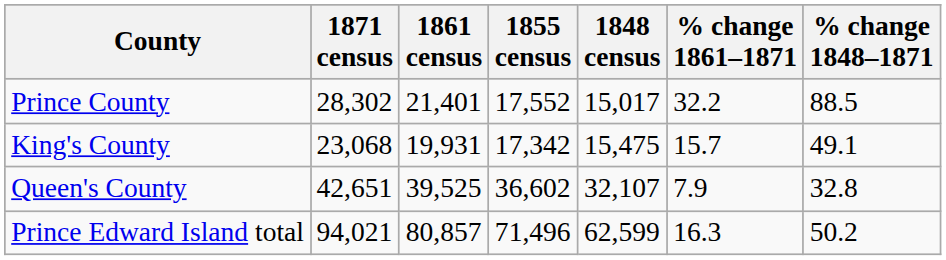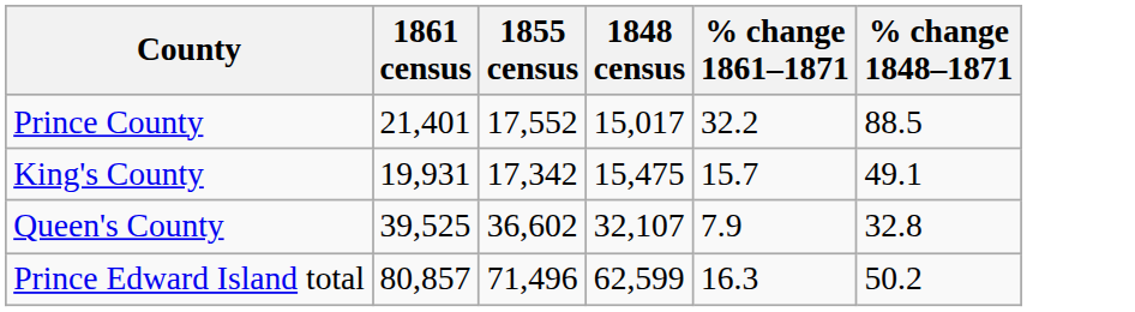- column: 1871 census | 28,302 | 23,068 | 42,651 | 94,021
